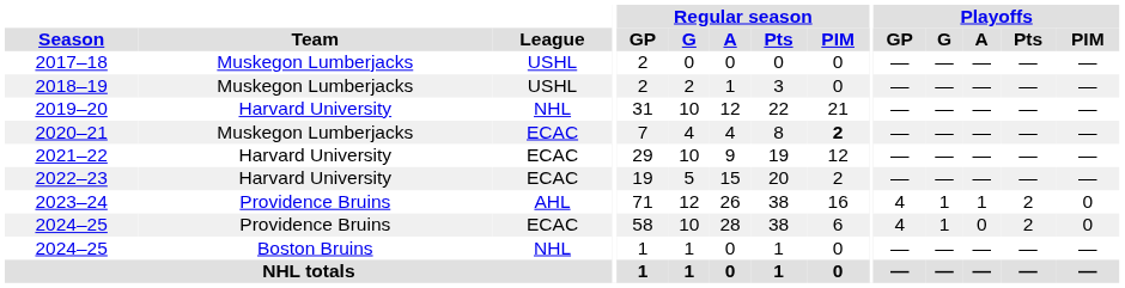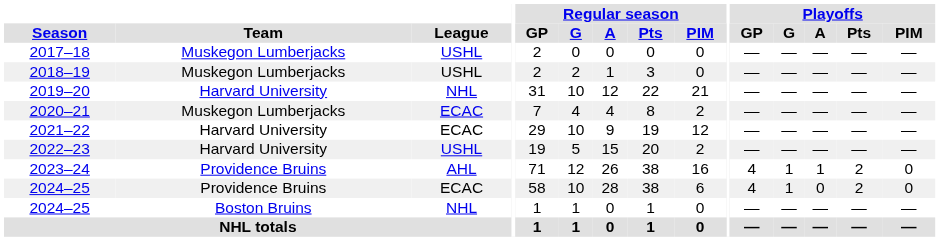2020–21 | Regular season / PIM: bold -> normal
2022–23 | League: ECAC -> USHL
